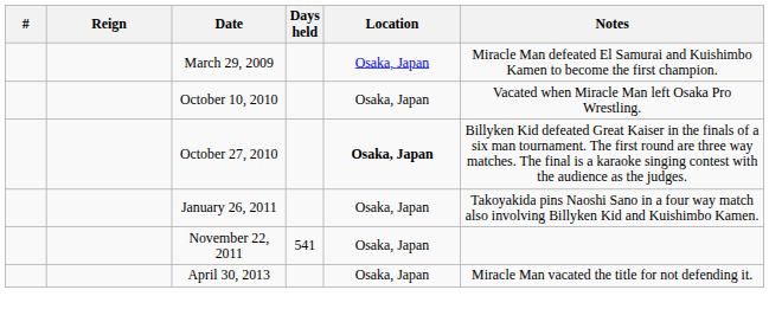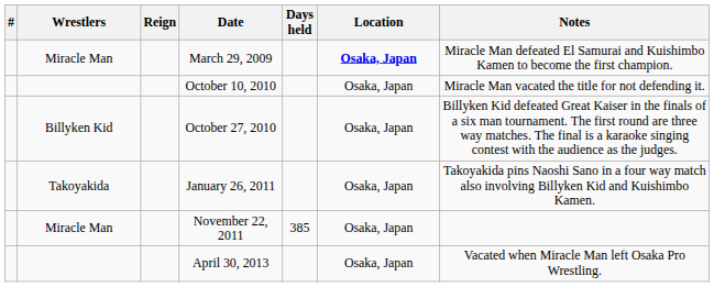+ column: Wrestlers | Miracle Man | Billyken Kid | Takoyakida | Miracle Man
March 29, 2009 | Location: normal -> bold
October 10, 2010 | Notes: Vacated when Miracle Man left Osaka Pro Wrestling. -> Miracle Man vacated the title for not defending it.
October 27, 2010 | Location: bold -> normal
November 22, 2011 | Days held: 541 -> 385
April 30, 2013 | Notes: Miracle Man vacated the title for not defending it. -> Vacated when Miracle Man left Osaka Pro Wrestling.
